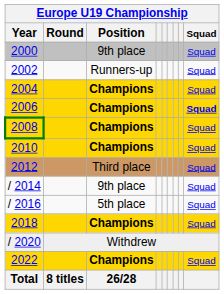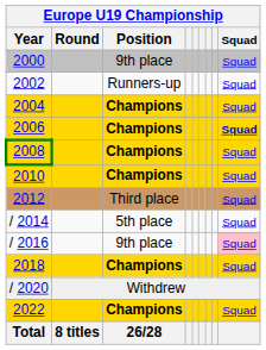/ 2014 | Position: 9th place -> 5th place
/ 2016 | Position: 5th place -> 9th place
/ 2016 | Squad: no background -> pink background
